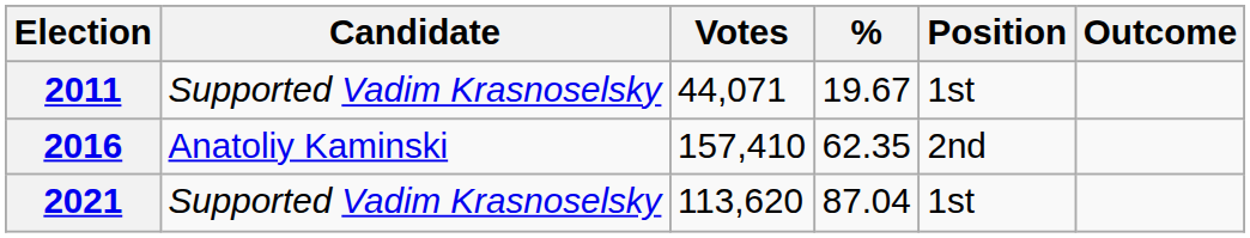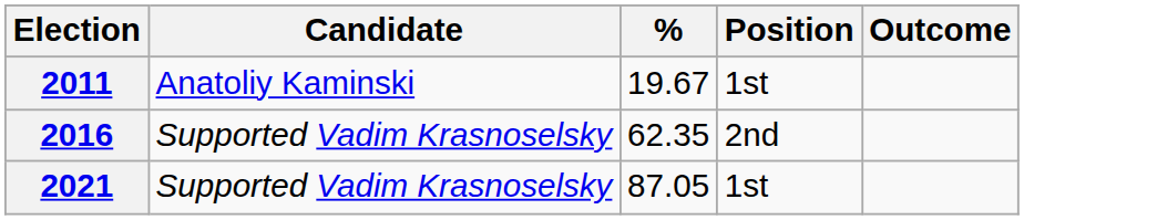- column: Votes | 44,071 | 157,410 | 113,620
2011 | Candidate: Supported Vadim Krasnoselsky -> Anatoliy Kaminski
2016 | Candidate: Anatoliy Kaminski -> Supported Vadim Krasnoselsky
2021 | %: 87.04 -> 87.05
